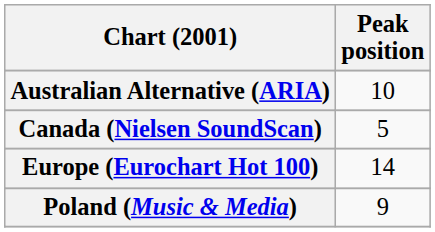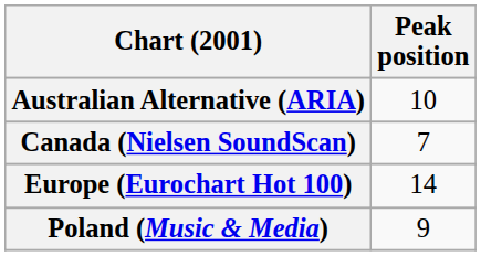Canada (Nielsen SoundScan) | Peak position: 5 -> 7
